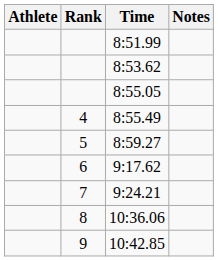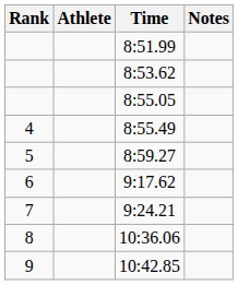columns swapped: Rank <-> Athlete
